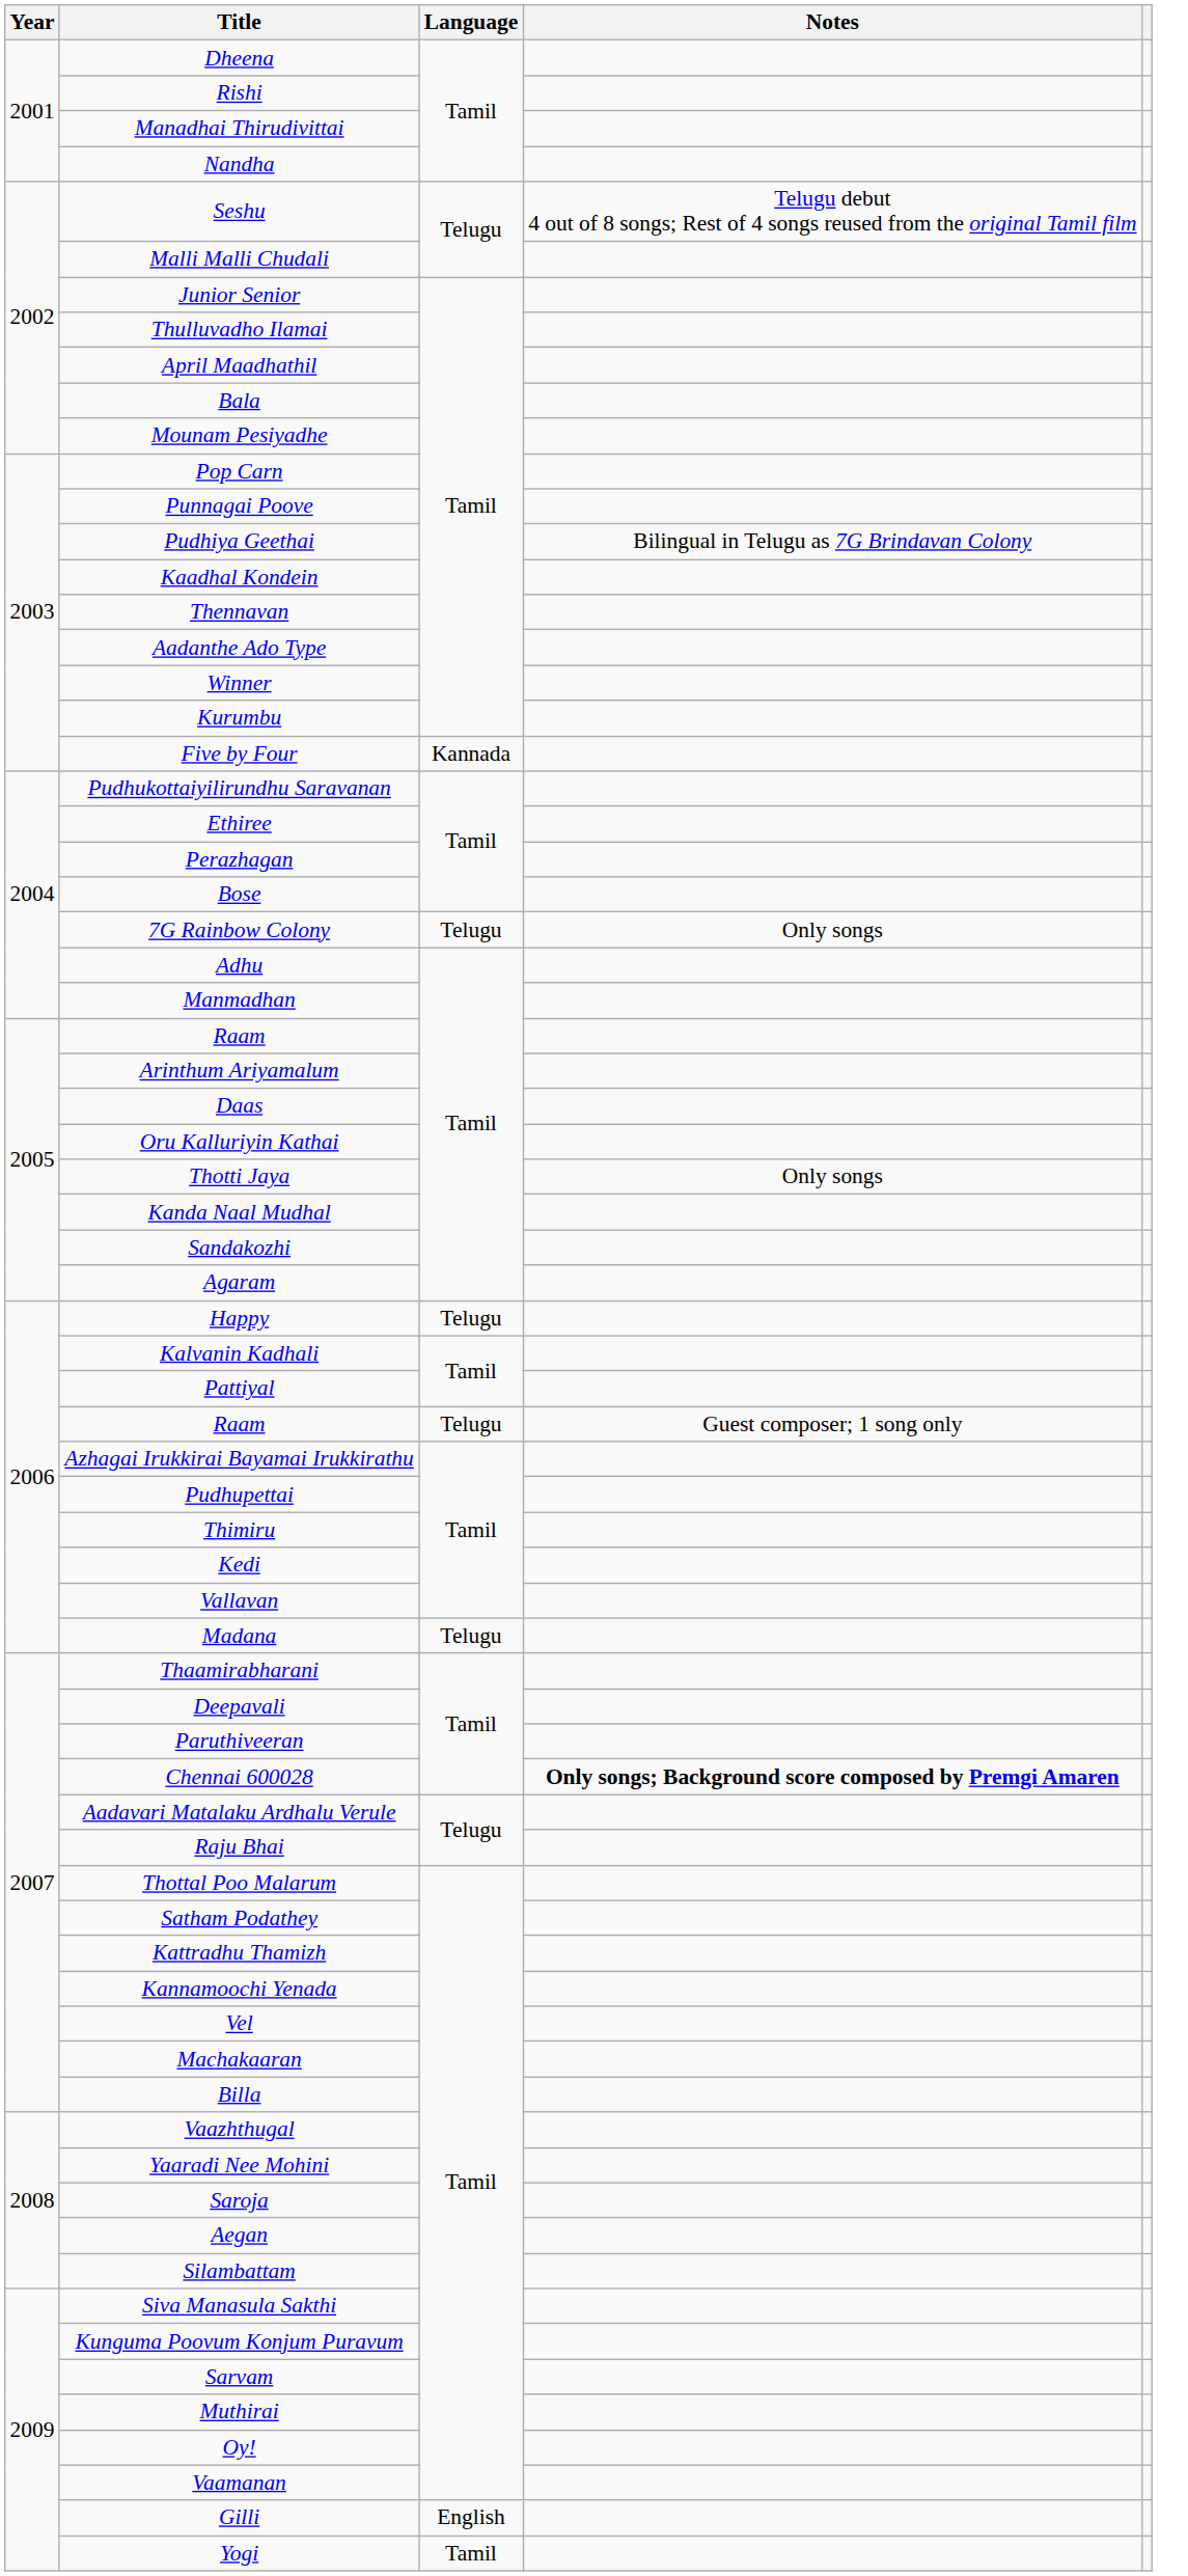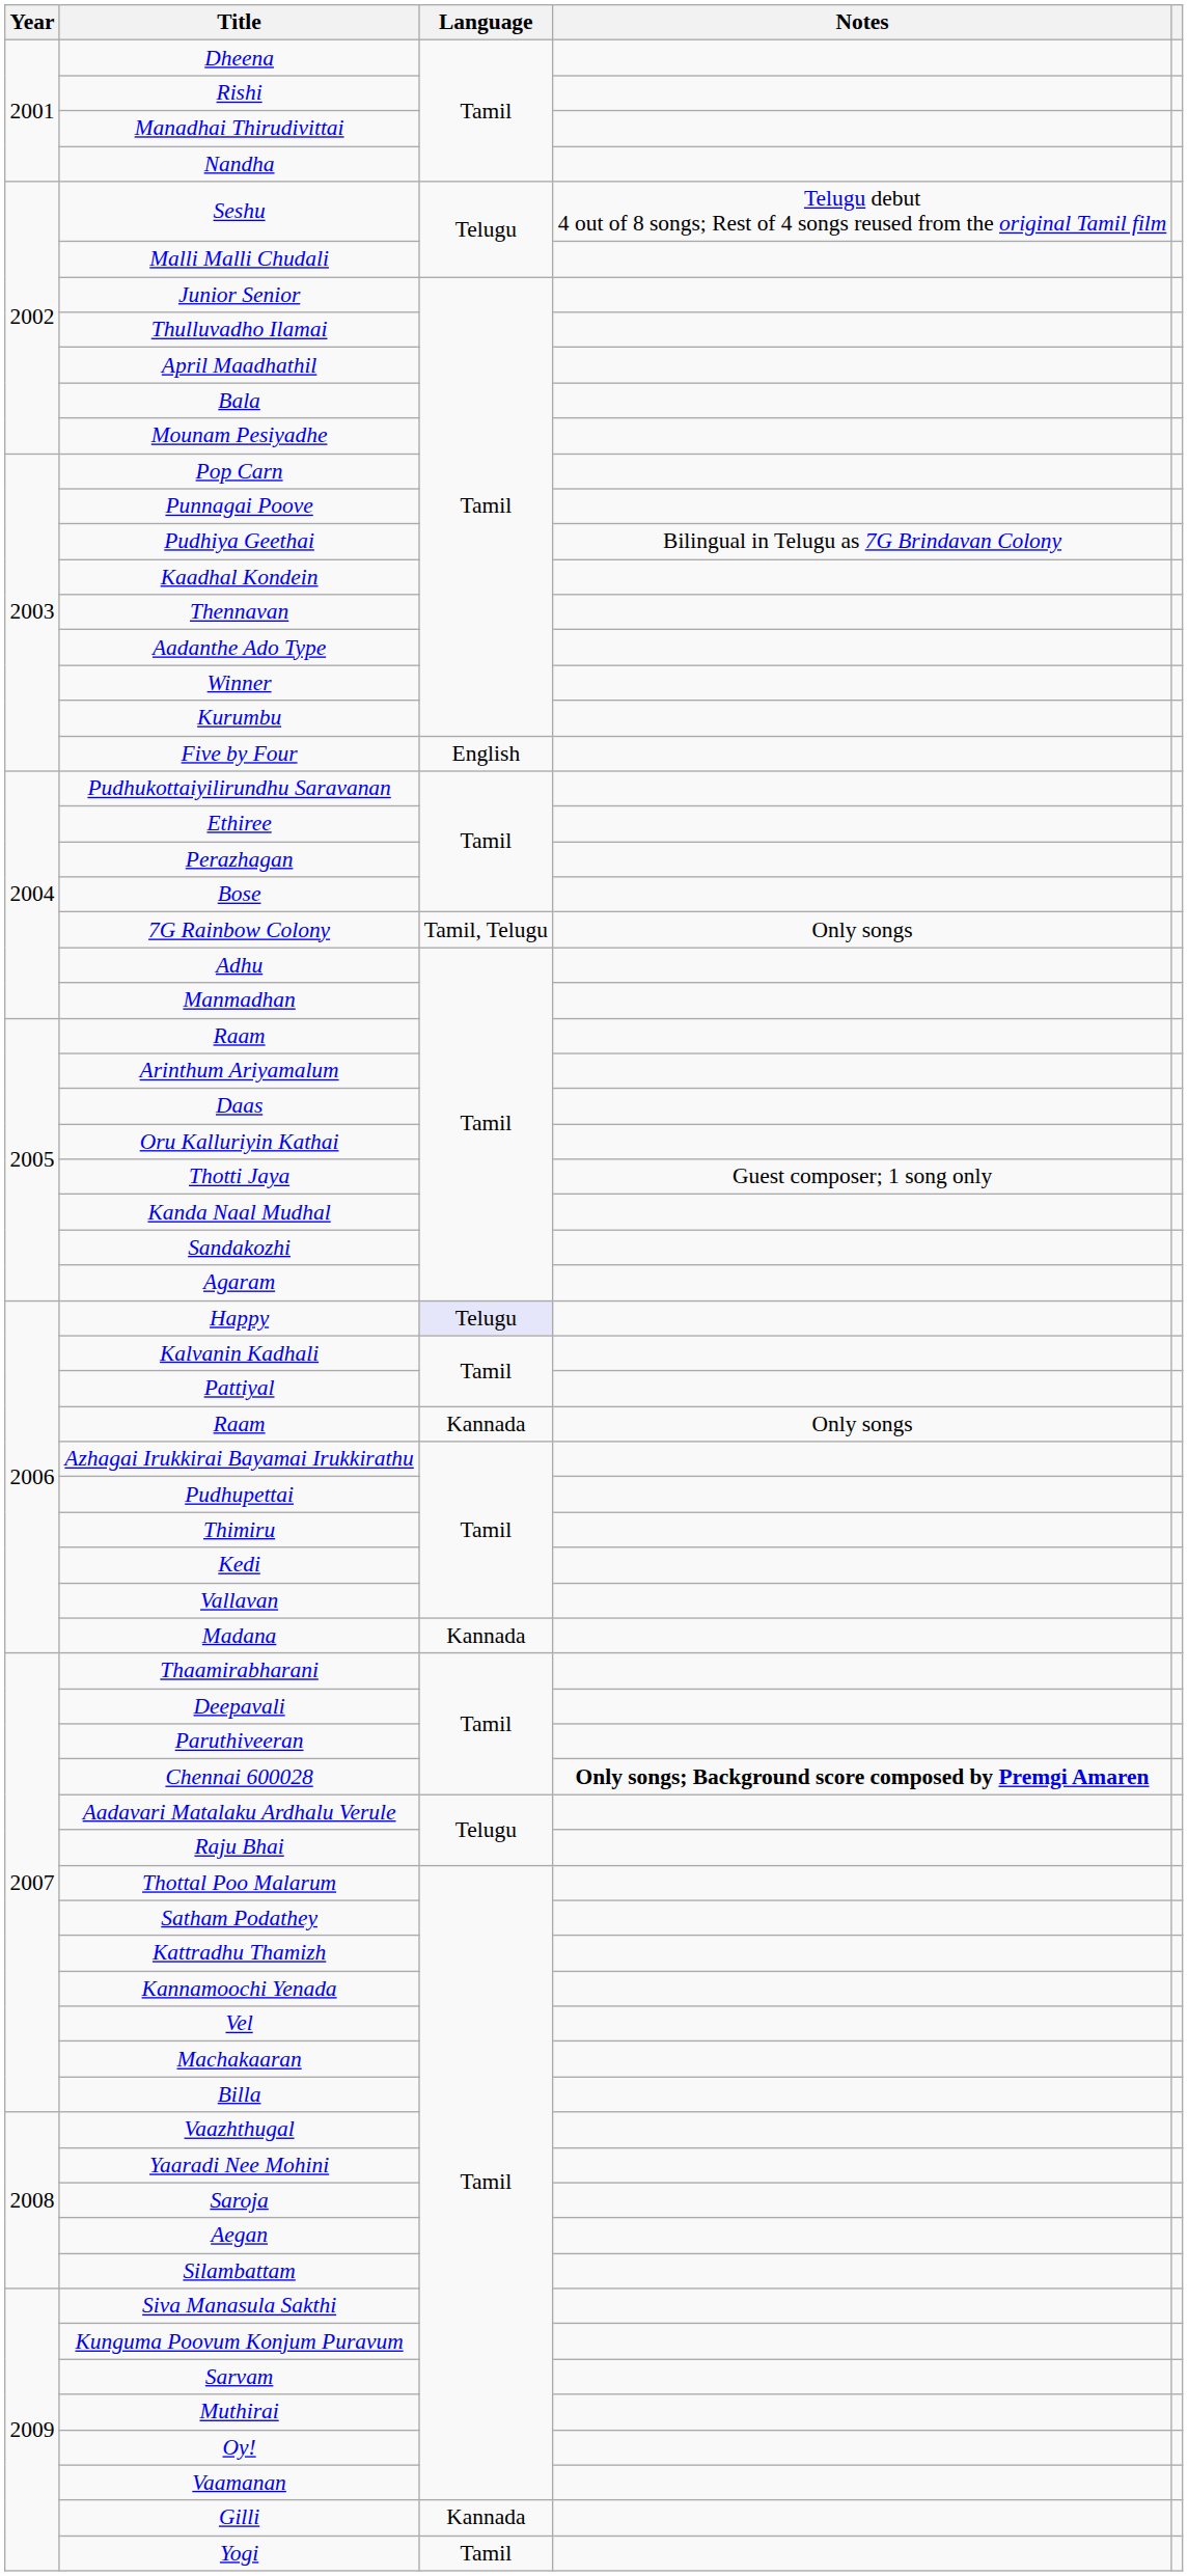Five by Four | Language: Kannada -> English
7G Rainbow Colony | Language: Telugu -> Tamil, Telugu
Thotti Jaya | Notes: Only songs -> Guest composer; 1 song only
Happy | Language: no background -> lavender background
2006 / Raam | Language: Telugu -> Kannada
2006 / Raam | Notes: Guest composer; 1 song only -> Only songs
Madana | Language: Telugu -> Kannada
Gilli | Language: English -> Kannada
